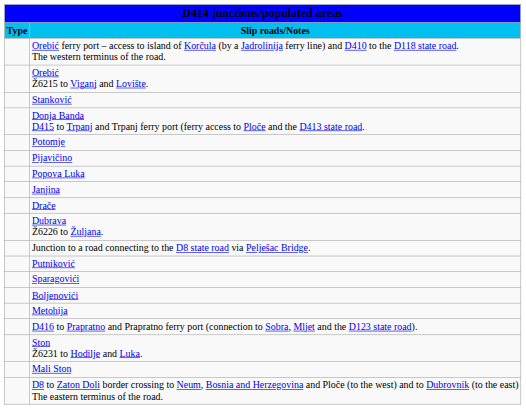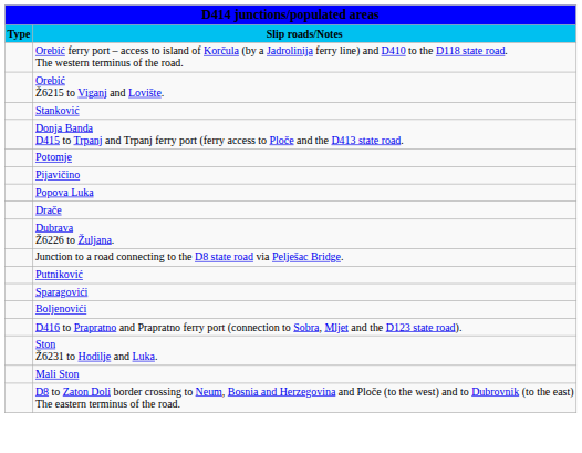- row: Janjina
- row: Metohija
